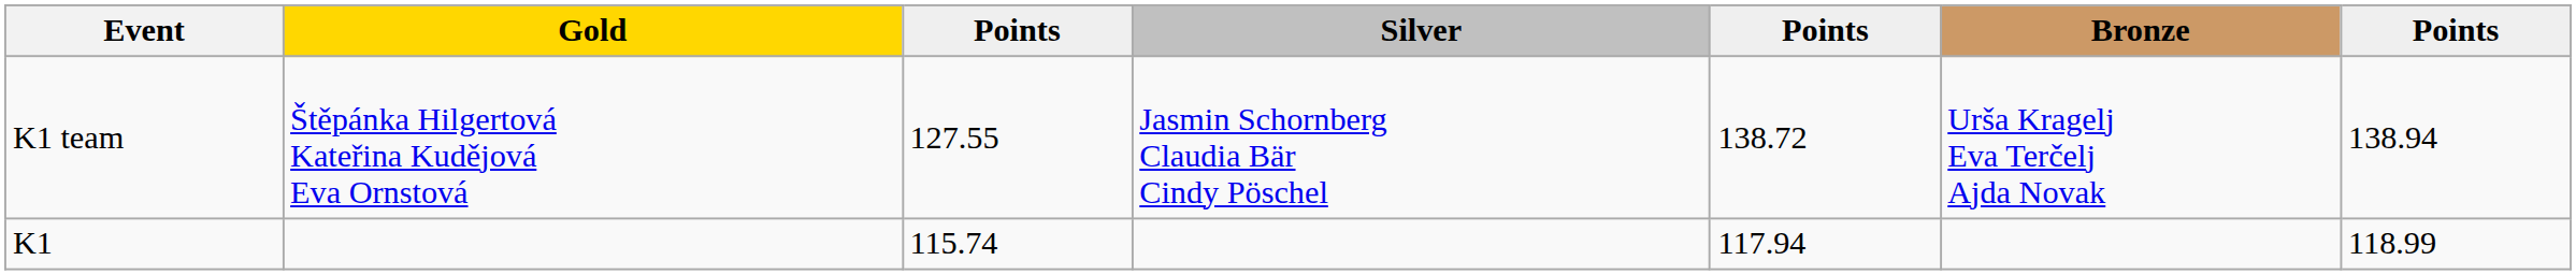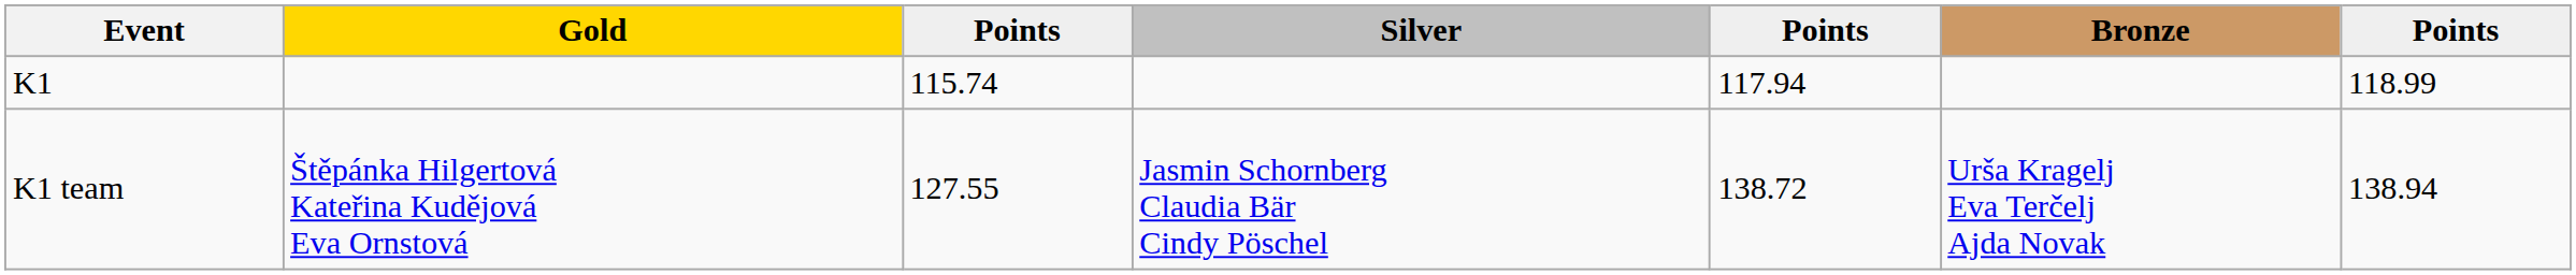rows swapped: K1 <-> K1 team
